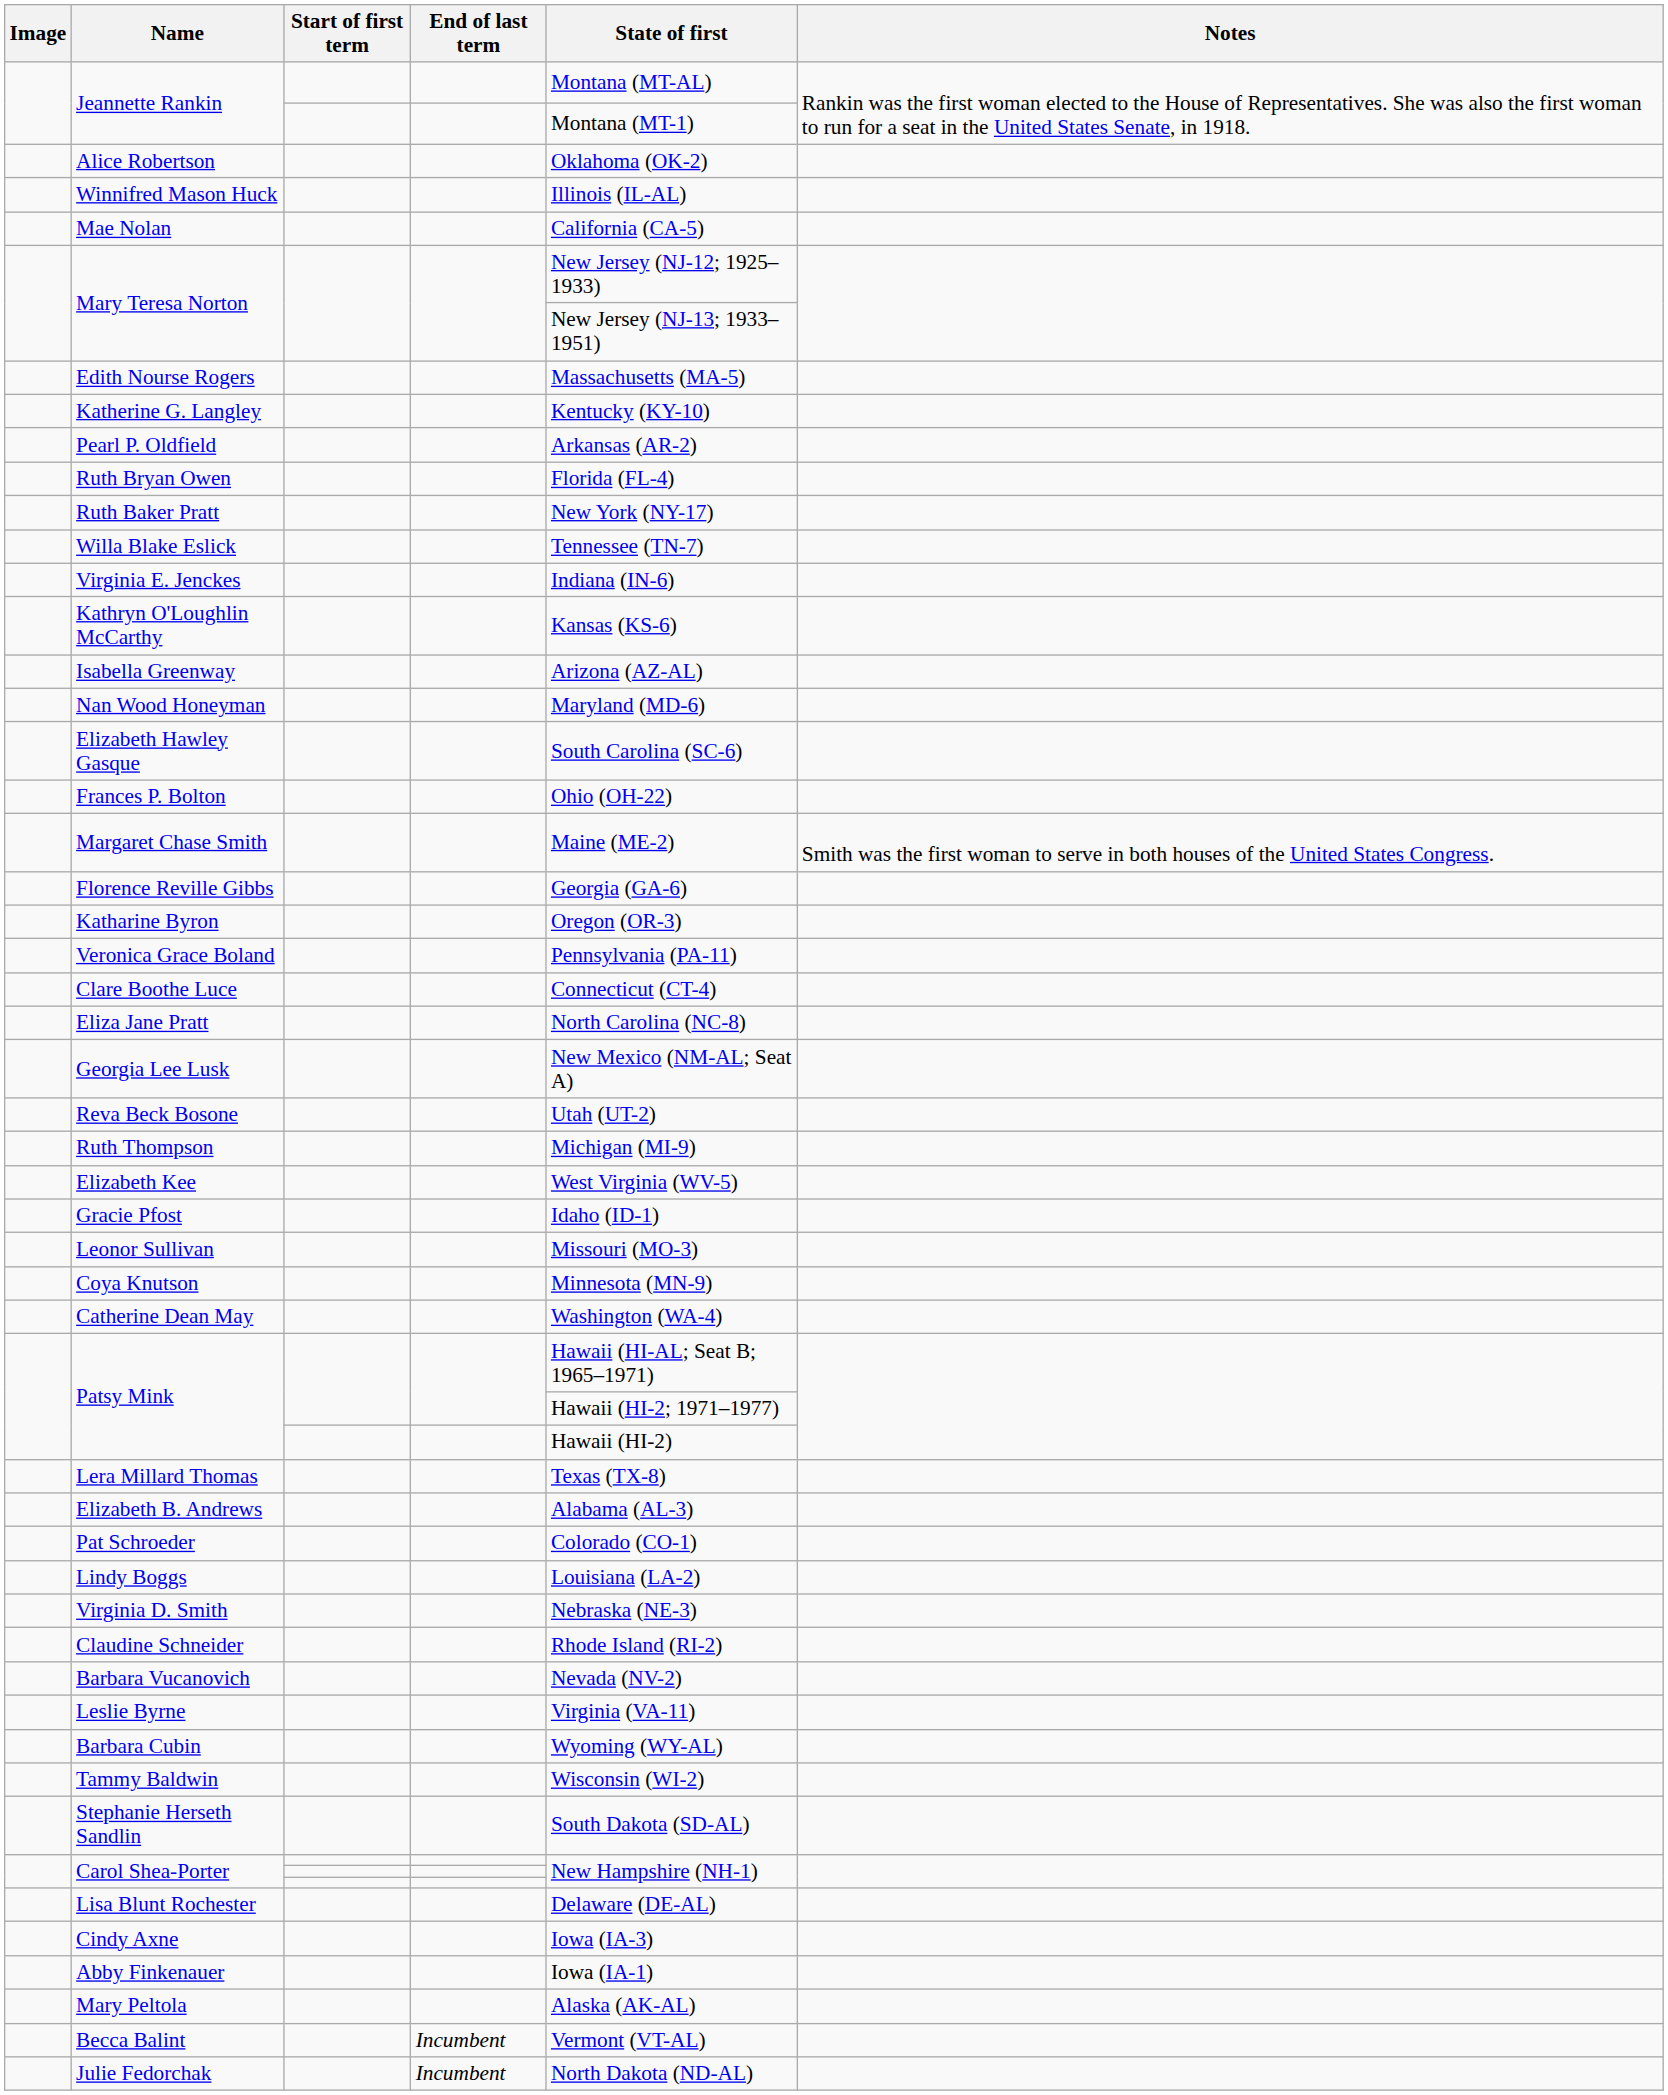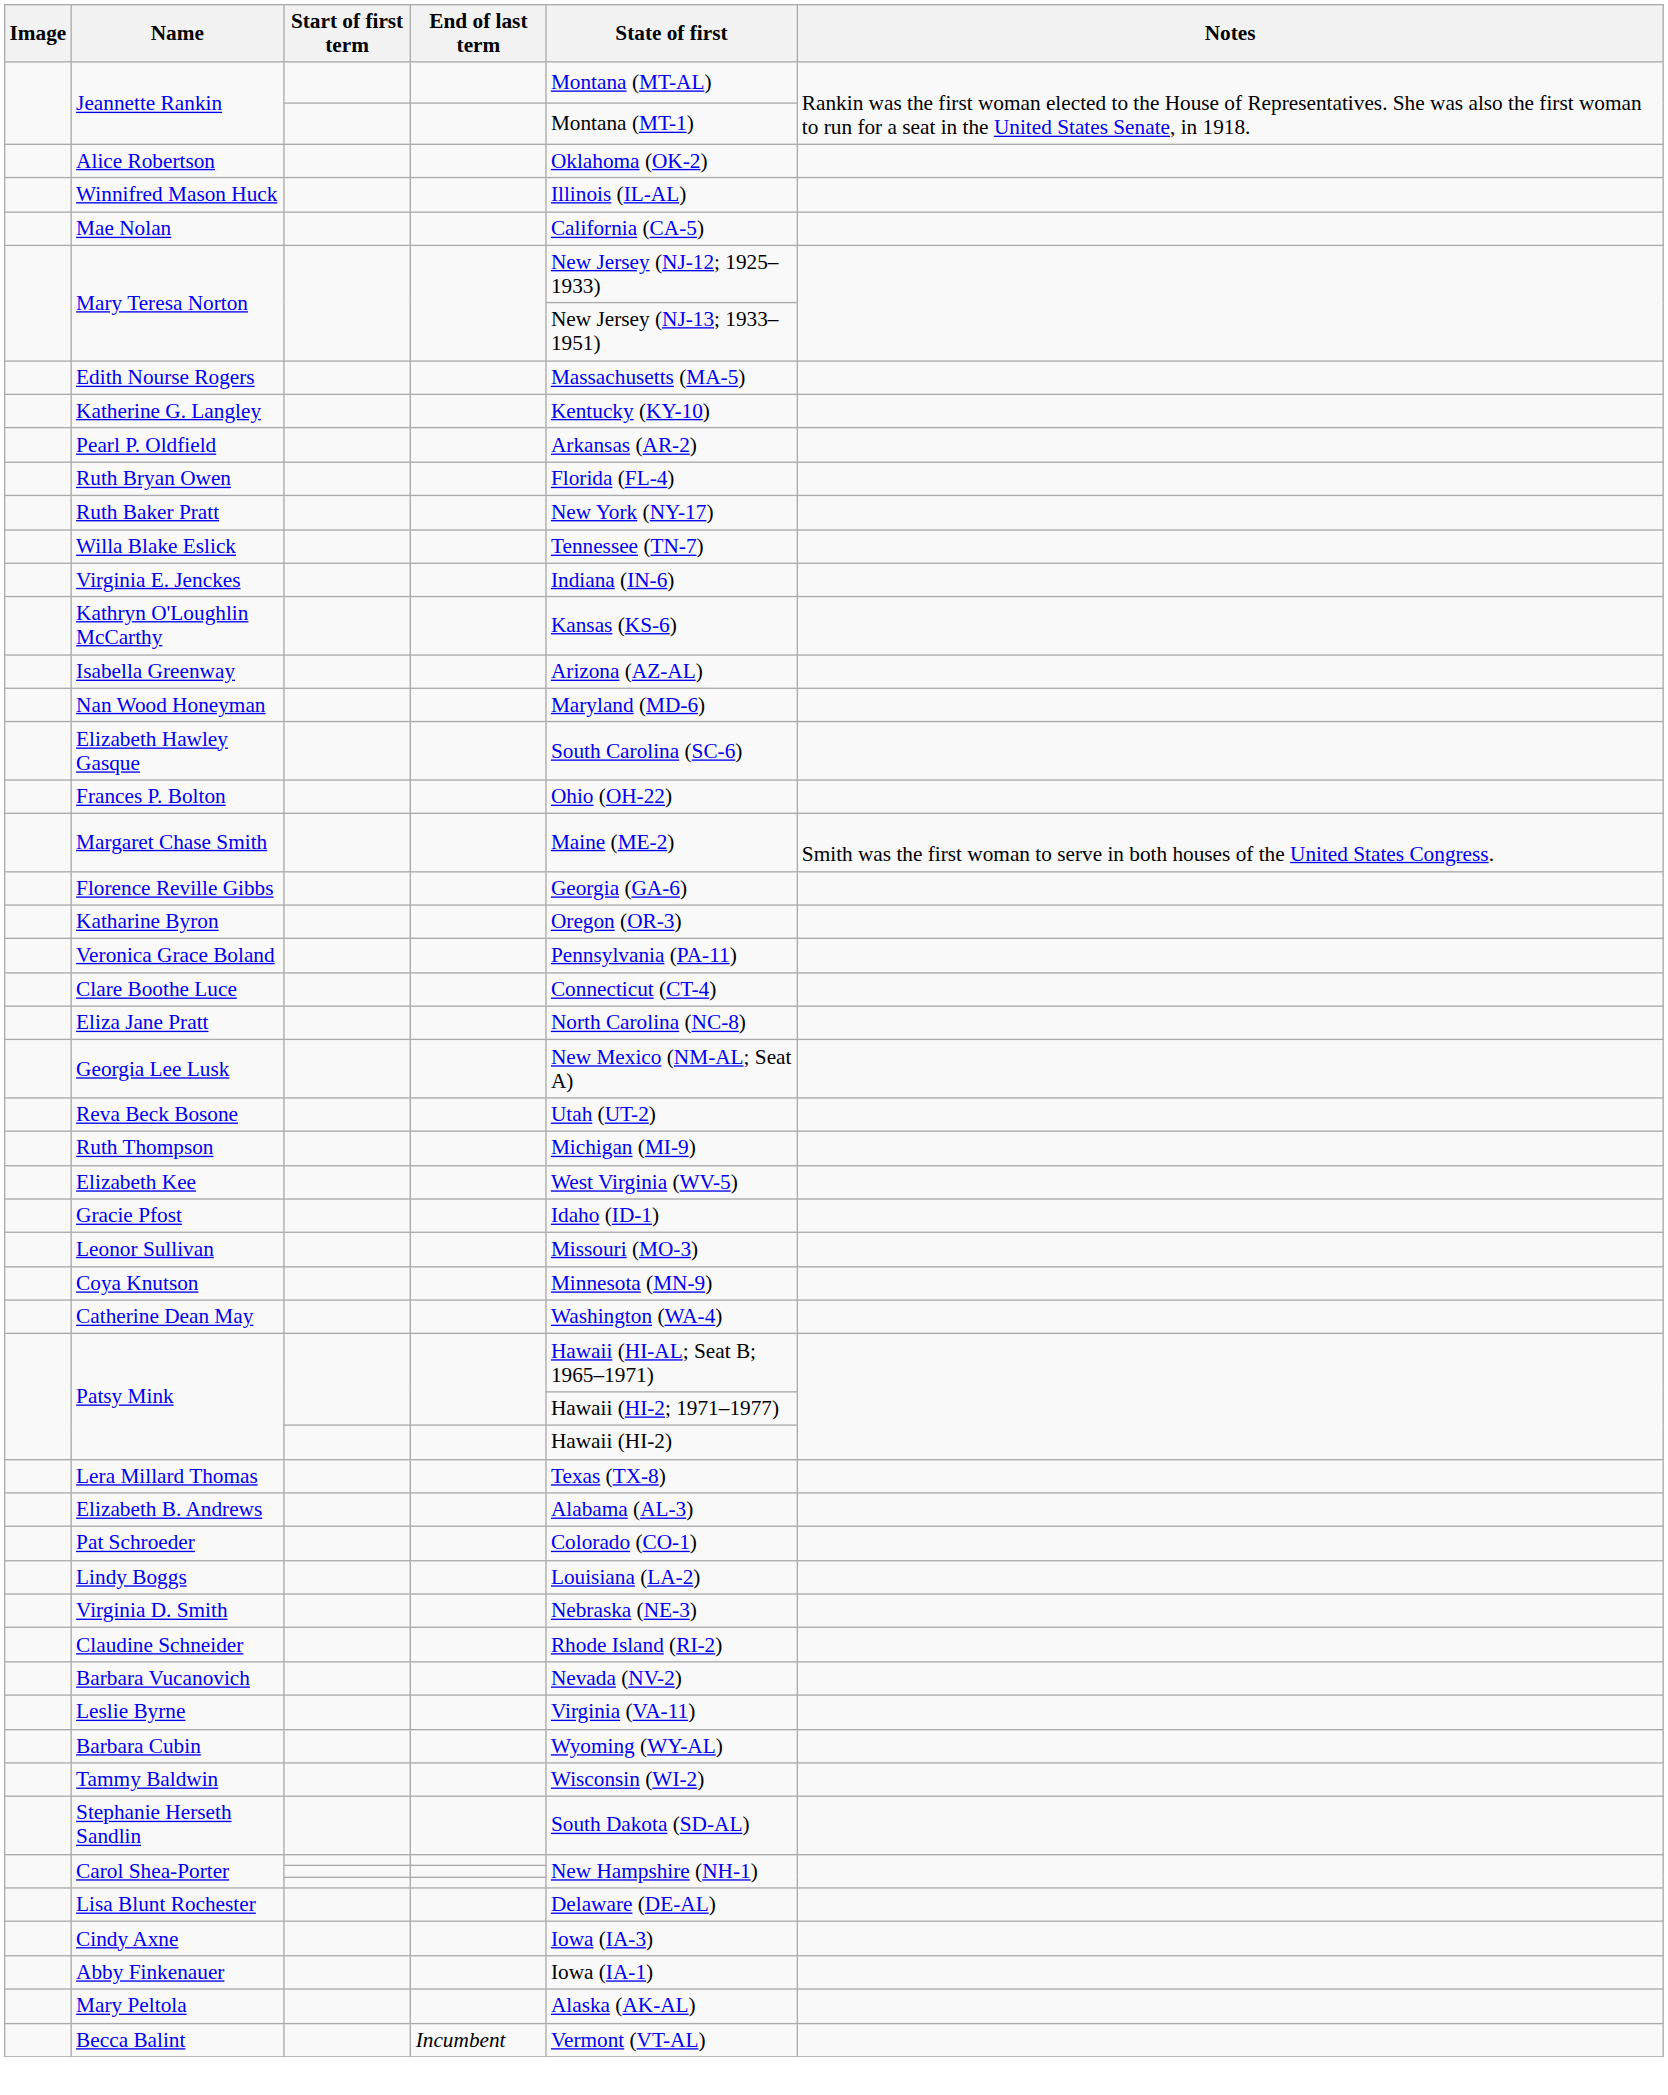- row: Julie Fedorchak | Incumbent | North Dakota (ND-AL)
